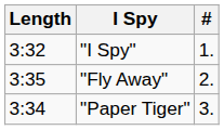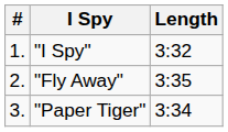columns swapped: # <-> Length
